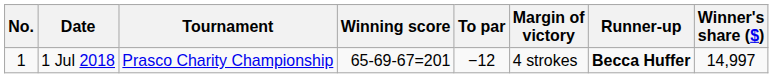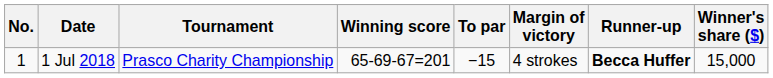1 Jul 2018 | To par: −12 -> −15
1 Jul 2018 | Winner's share ($): 14,997 -> 15,000
